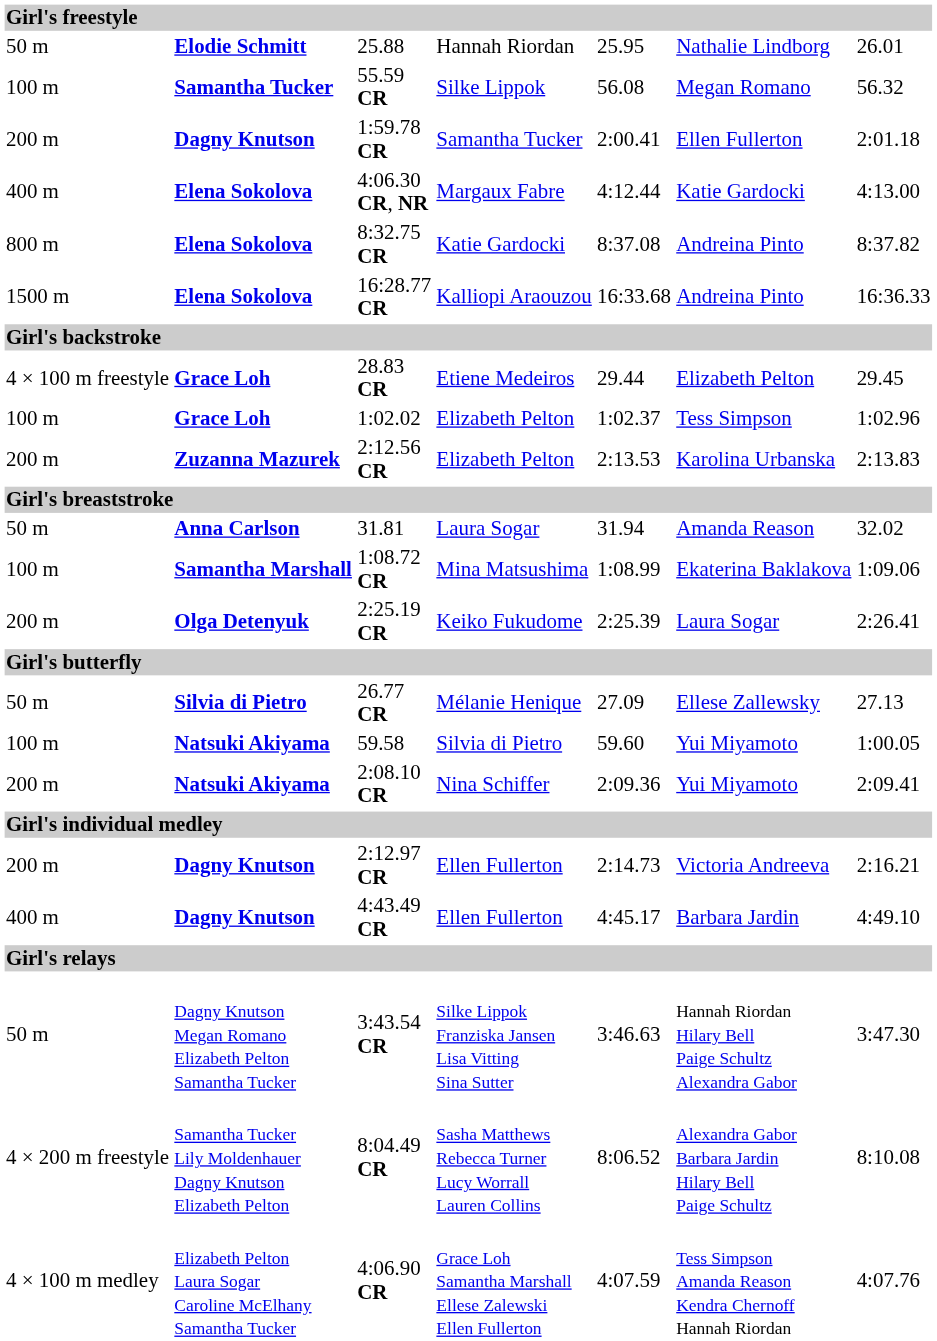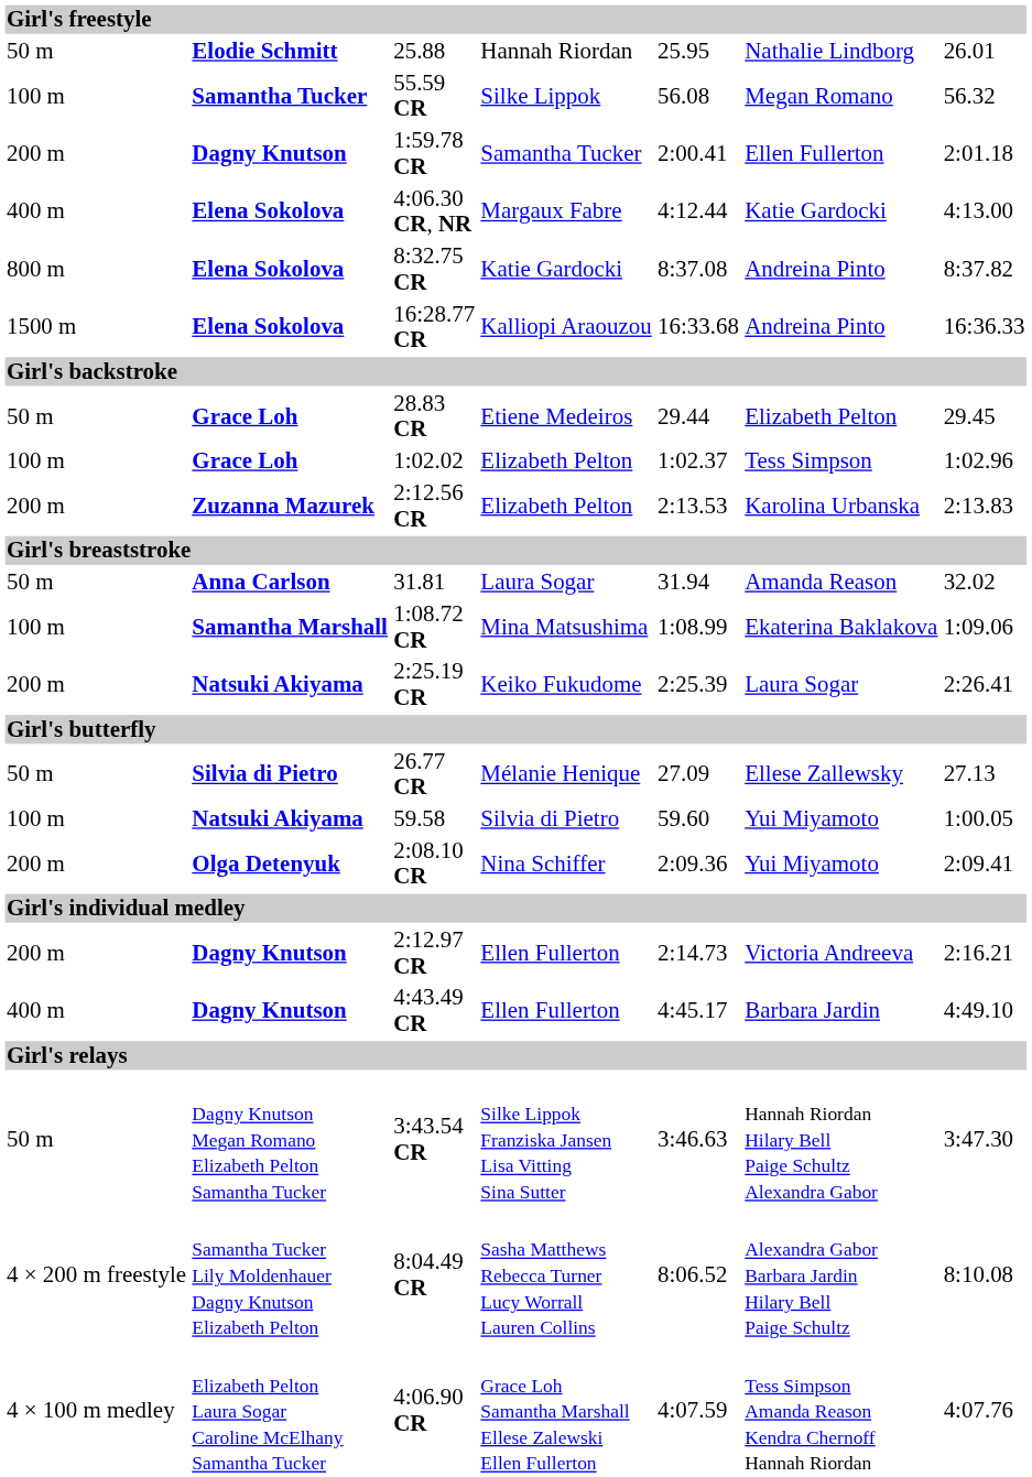28.83 CR | column 1: 4 × 100 m freestyle -> 50 m
2:25.19 CR | column 2: Olga Detenyuk -> Natsuki Akiyama
2:08.10 CR | column 2: Natsuki Akiyama -> Olga Detenyuk
